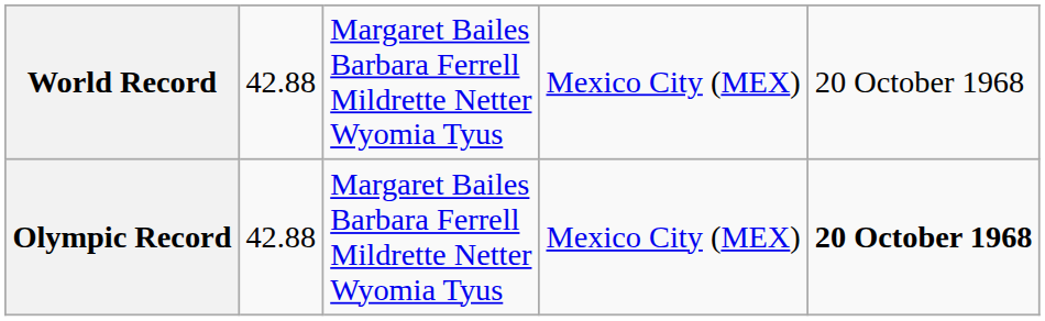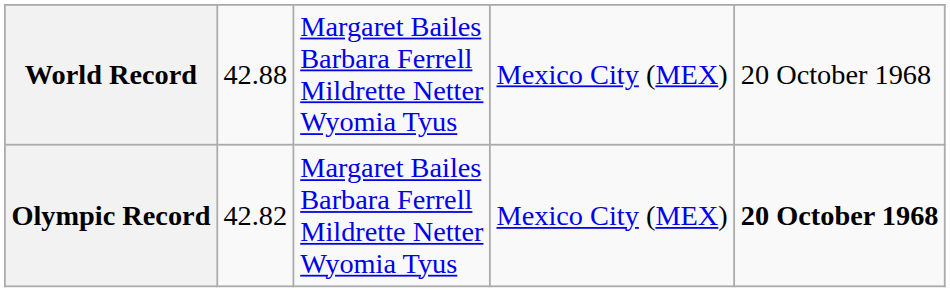Olympic Record | column 2: 42.88 -> 42.82
